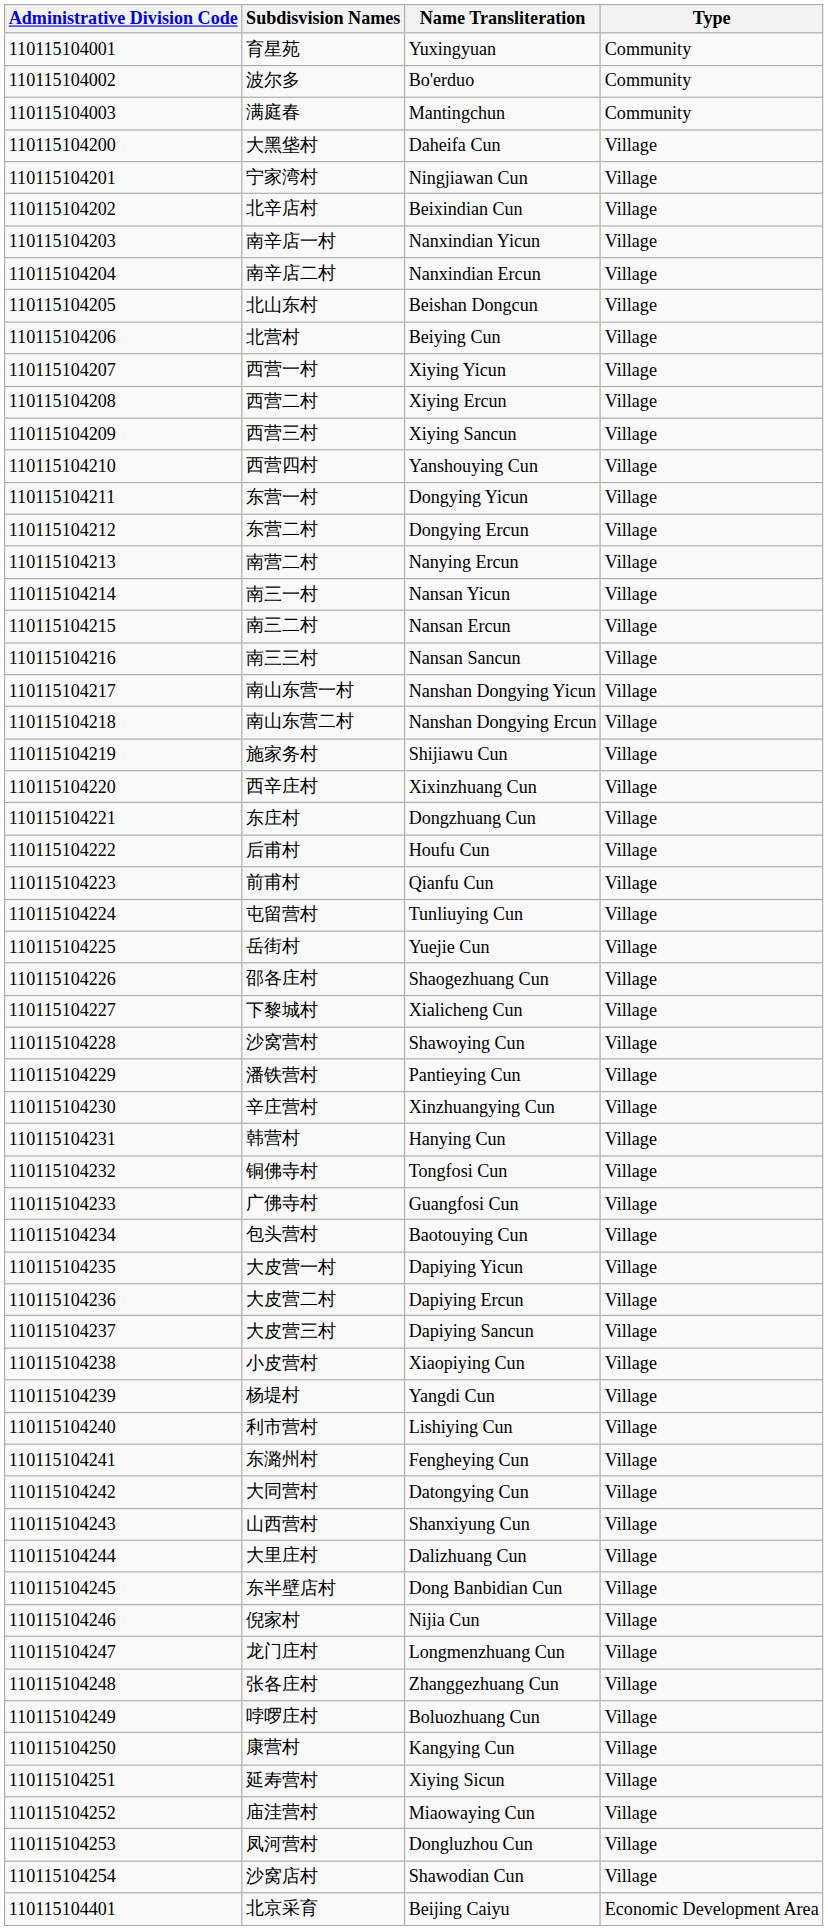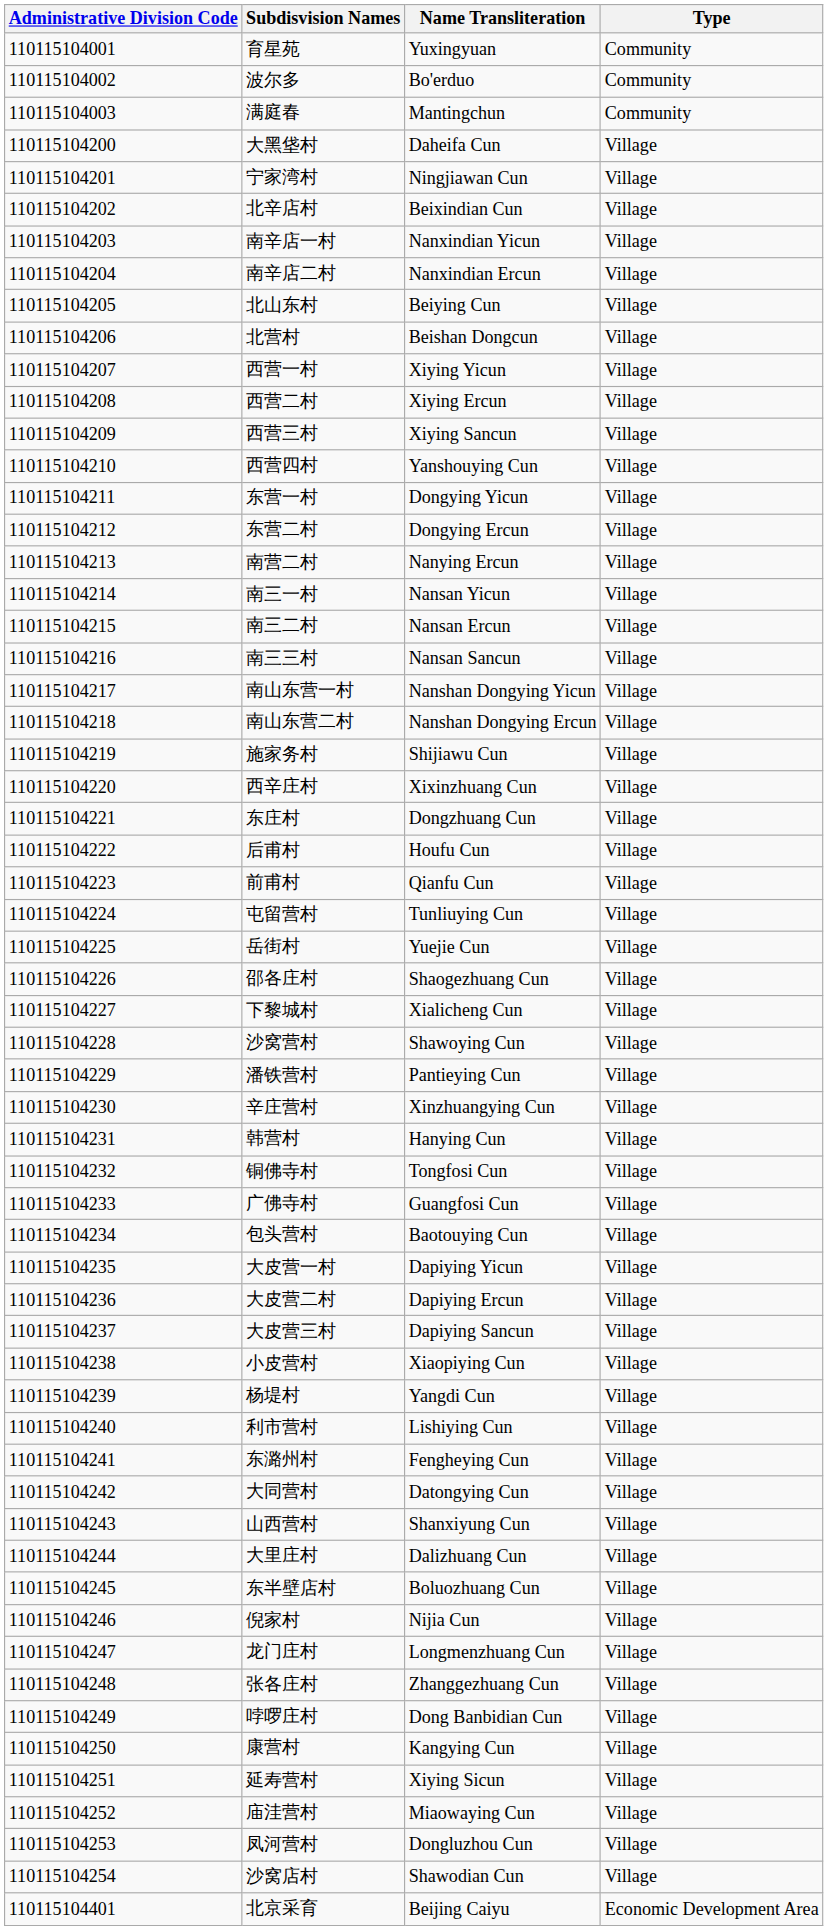北山东村 | Name Transliteration: Beishan Dongcun -> Beiying Cun
北营村 | Name Transliteration: Beiying Cun -> Beishan Dongcun
东半壁店村 | Name Transliteration: Dong Banbidian Cun -> Boluozhuang Cun
哱啰庄村 | Name Transliteration: Boluozhuang Cun -> Dong Banbidian Cun
